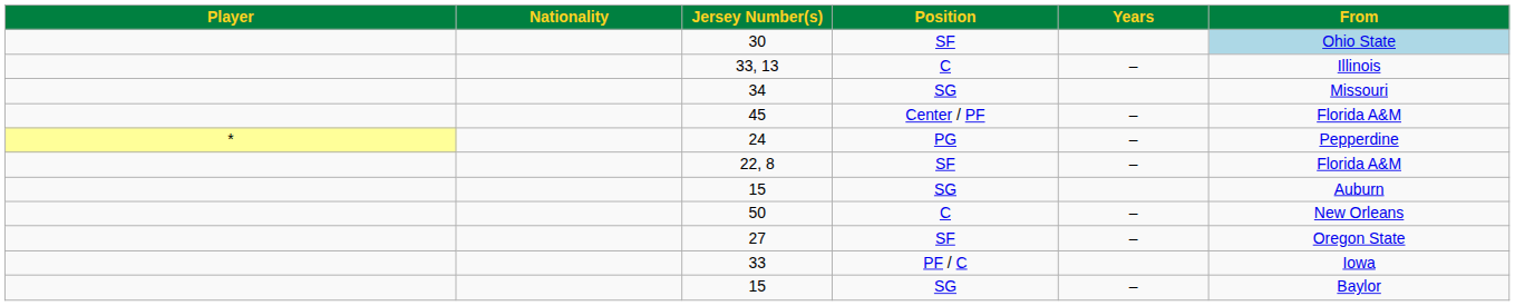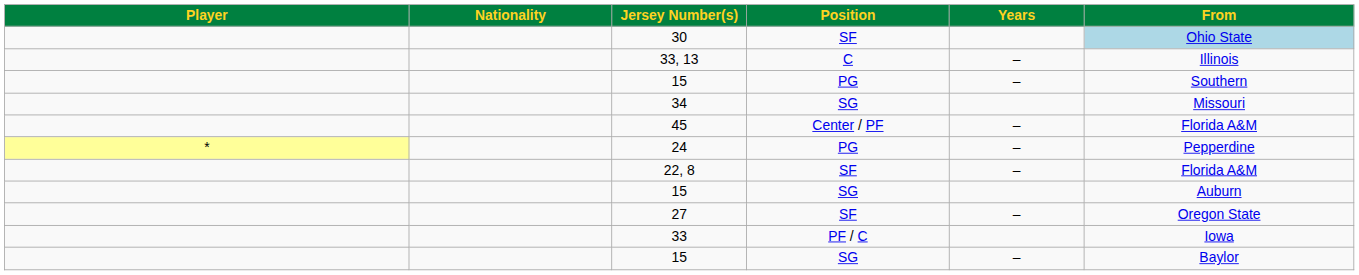+ row: 15 | PG | – | Southern
- row: 50 | C | – | New Orleans
